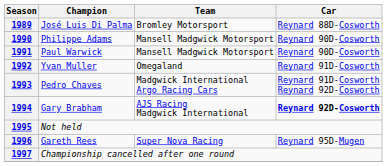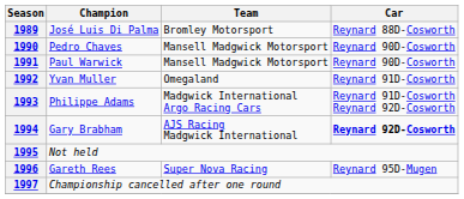1990 | Champion: Philippe Adams -> Pedro Chaves
1993 | Champion: Pedro Chaves -> Philippe Adams
